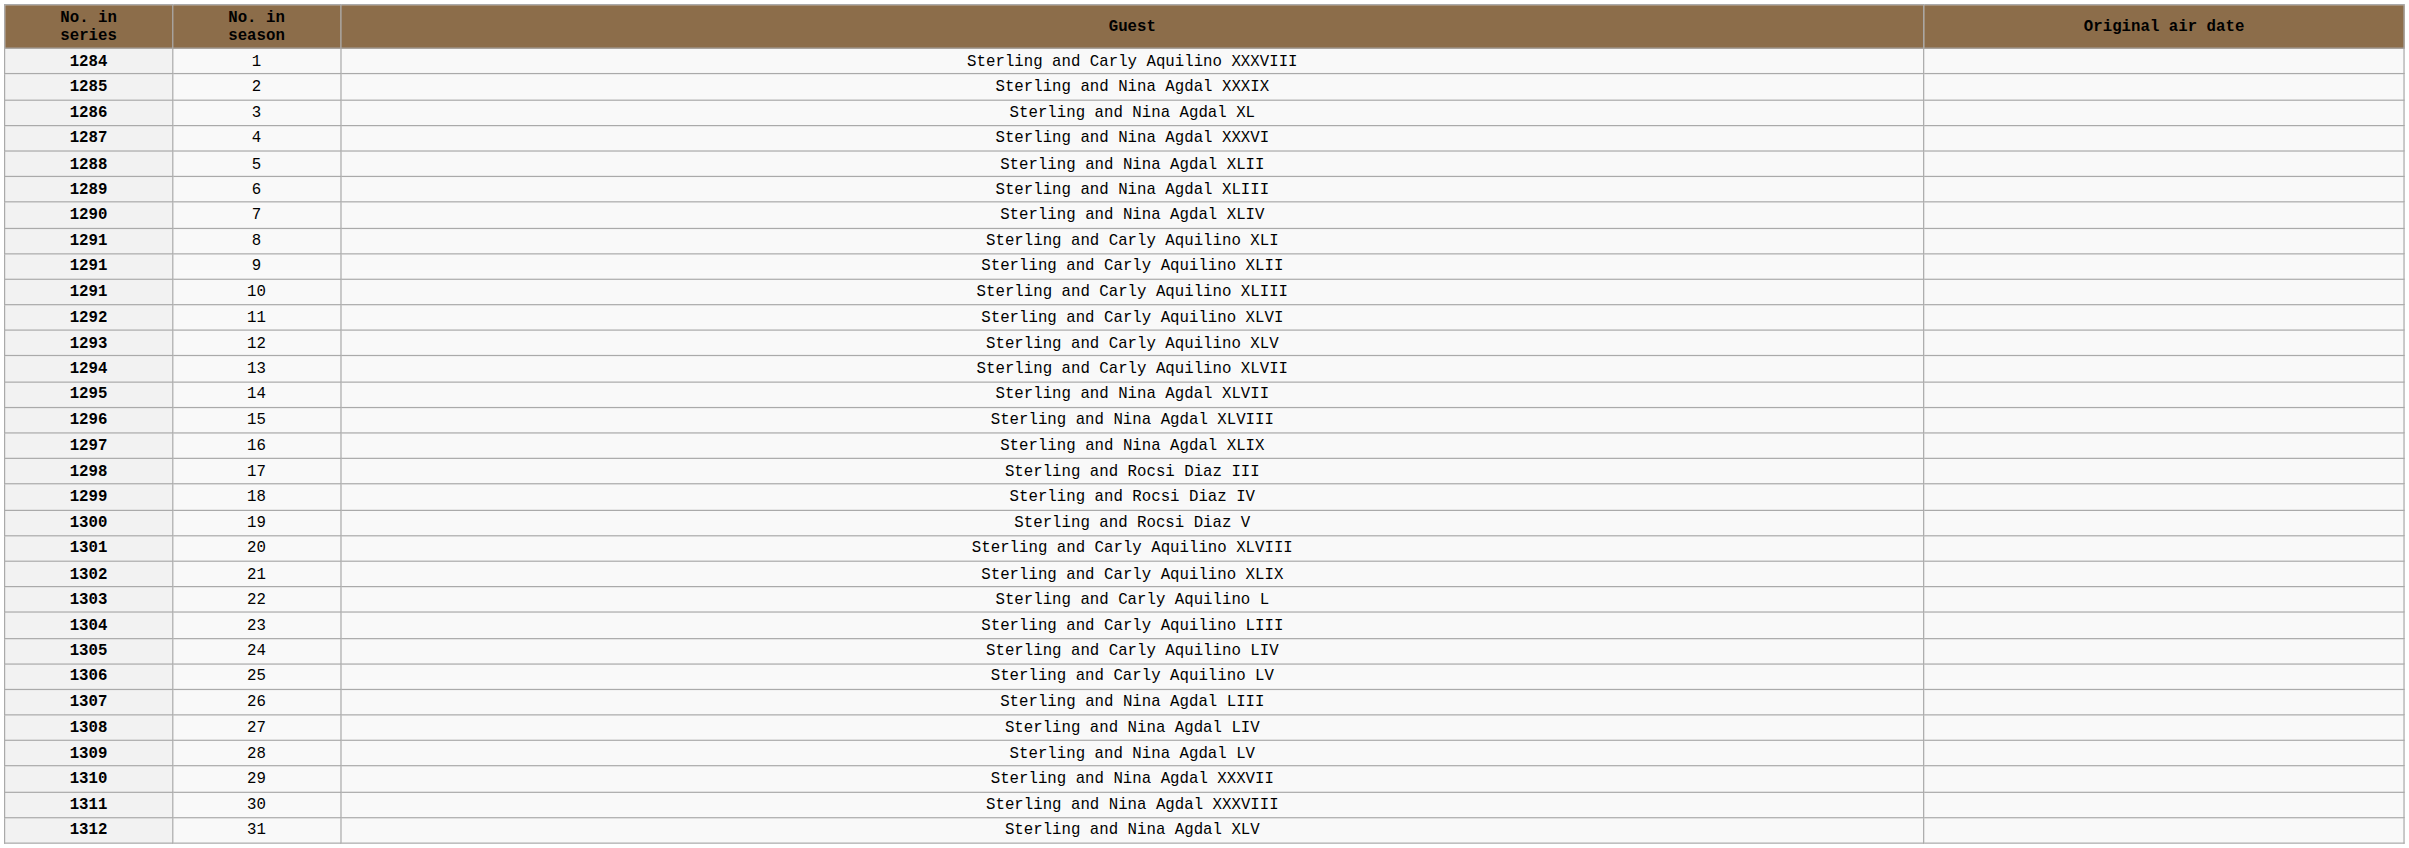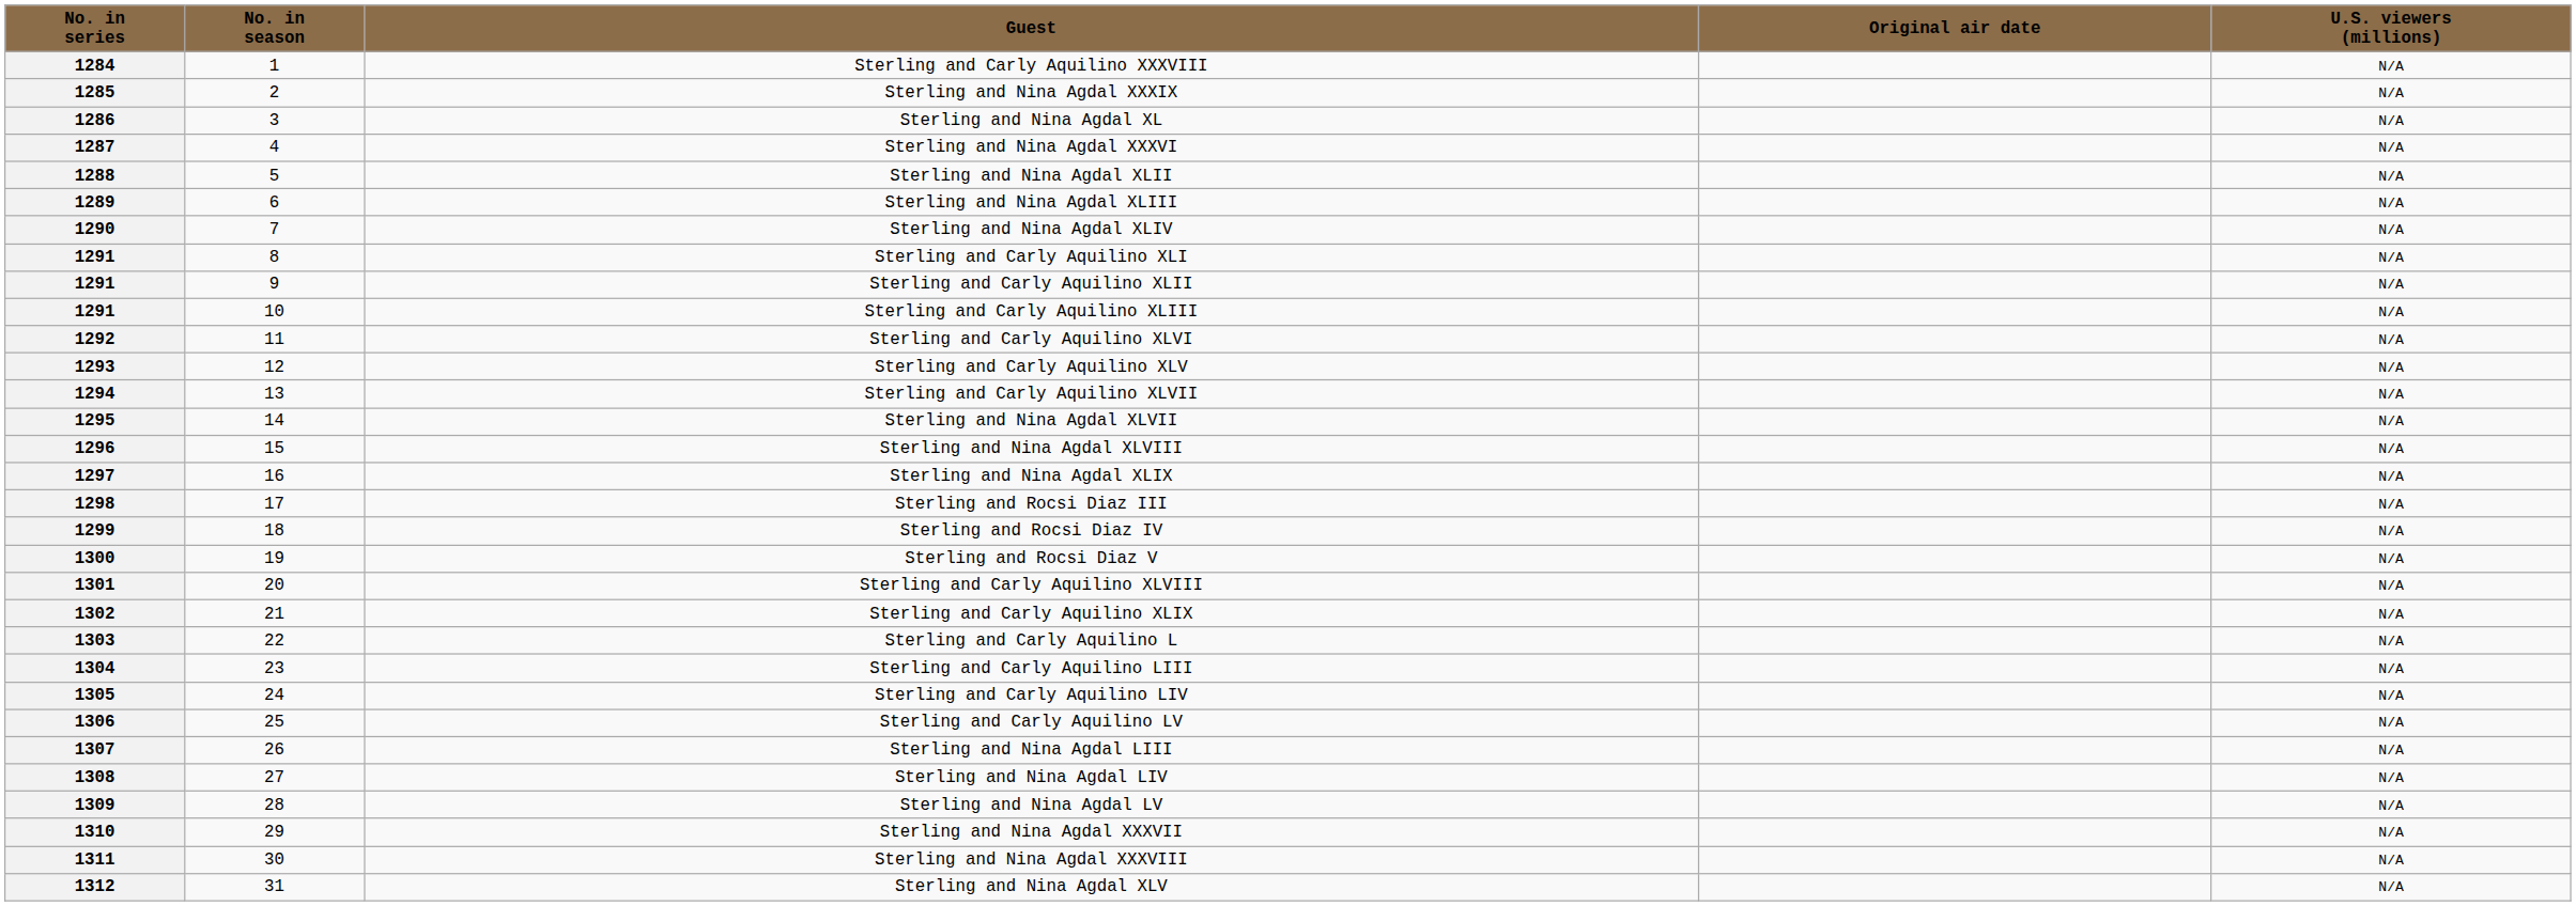+ column: U.S. viewers (millions) | N/A | N/A | N/A | N/A | N/A | N/A | N/A | N/A | N/A | N/A | N/A | N/A | N/A | N/A | N/A | N/A | N/A | N/A | N/A | N/A | N/A | N/A | N/A | N/A | N/A | N/A | N/A | N/A | N/A | N/A | N/A
